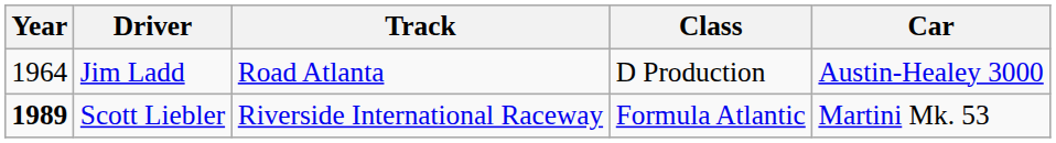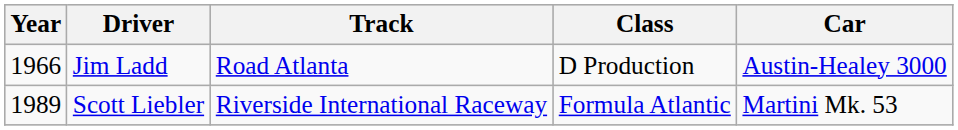Jim Ladd | Year: 1964 -> 1966
Scott Liebler | Year: bold -> normal
